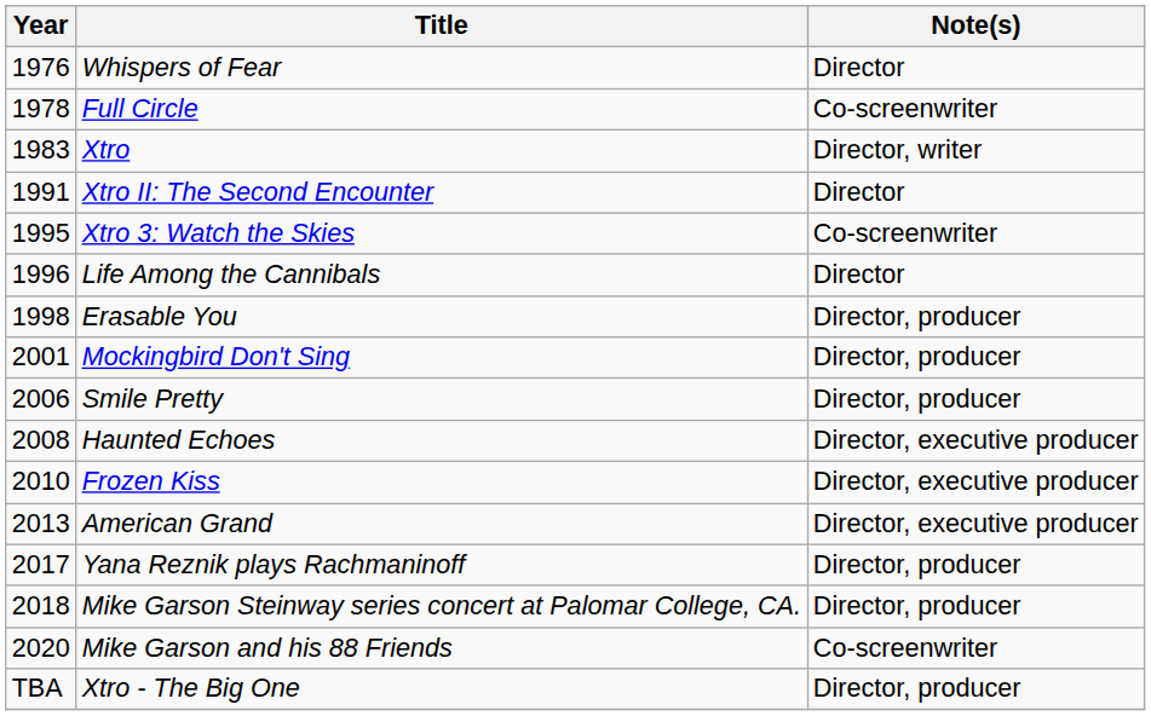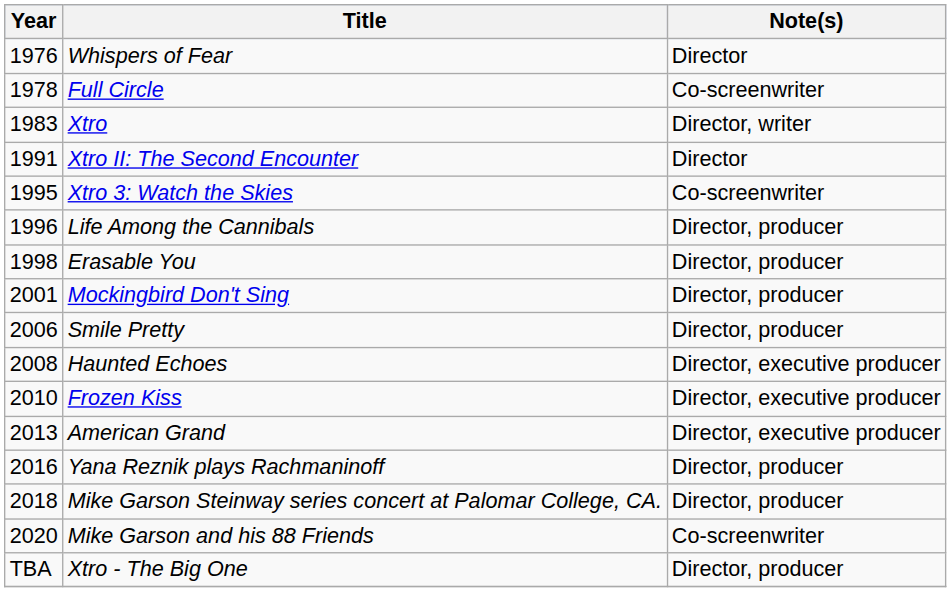Life Among the Cannibals | Note(s): Director -> Director, producer
Yana Reznik plays Rachmaninoff | Year: 2017 -> 2016
